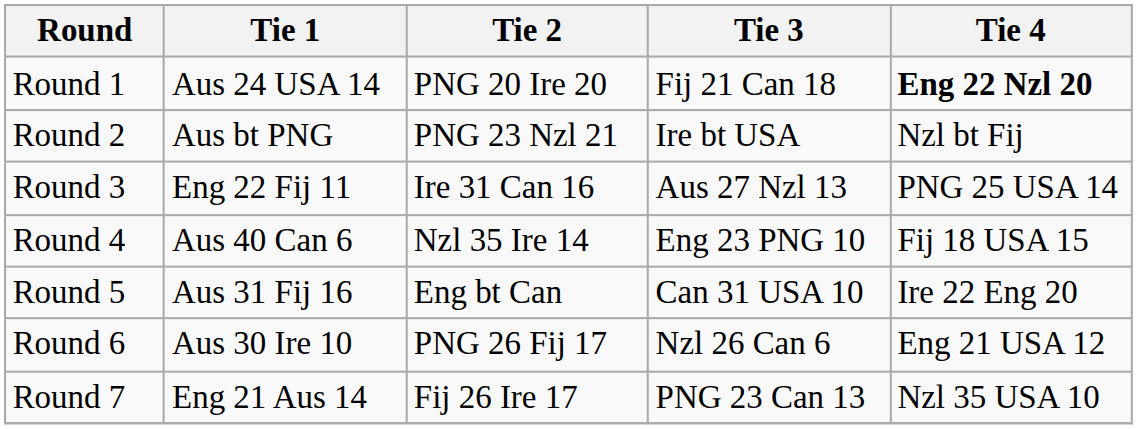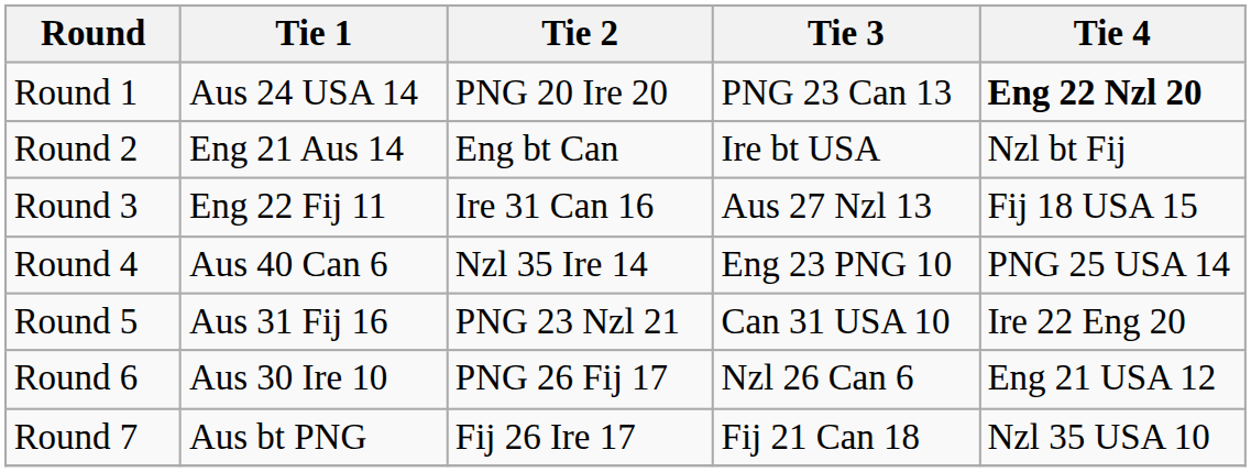Round 1 | Tie 3: Fij 21 Can 18 -> PNG 23 Can 13
Round 2 | Tie 1: Aus bt PNG -> Eng 21 Aus 14
Round 2 | Tie 2: PNG 23 Nzl 21 -> Eng bt Can
Round 3 | Tie 4: PNG 25 USA 14 -> Fij 18 USA 15
Round 4 | Tie 4: Fij 18 USA 15 -> PNG 25 USA 14
Round 5 | Tie 2: Eng bt Can -> PNG 23 Nzl 21
Round 7 | Tie 1: Eng 21 Aus 14 -> Aus bt PNG
Round 7 | Tie 3: PNG 23 Can 13 -> Fij 21 Can 18
